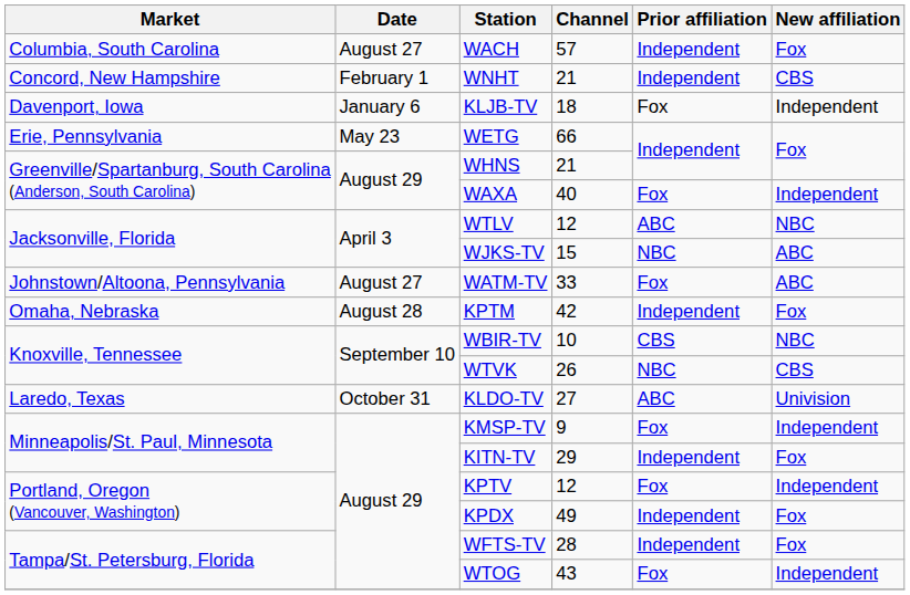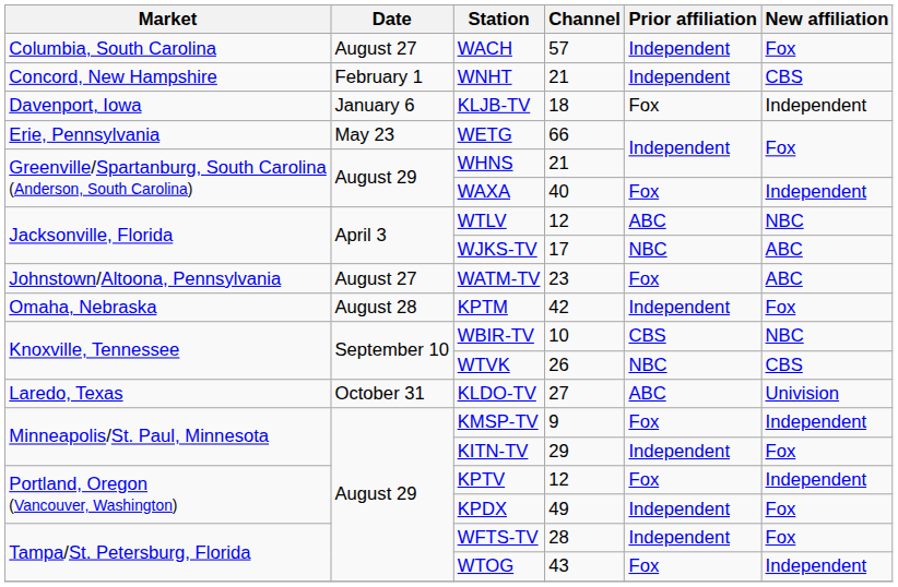WJKS-TV | Channel: 15 -> 17
WATM-TV | Channel: 33 -> 23
